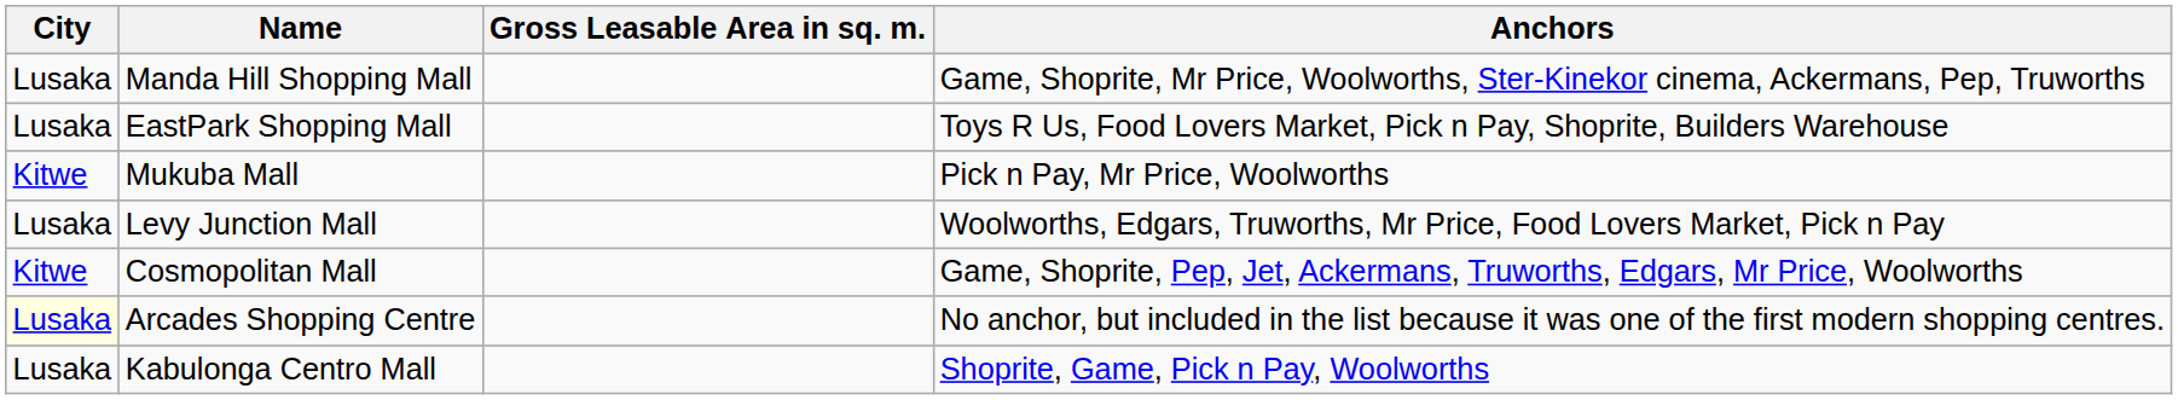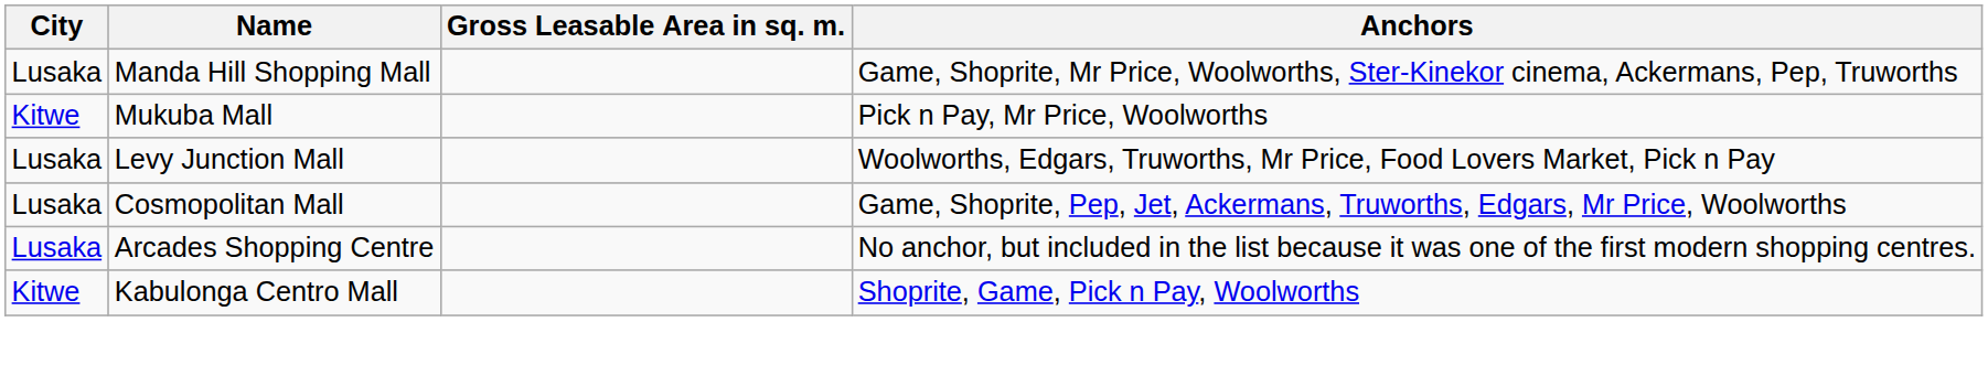- row: Lusaka | EastPark Shopping Mall | Toys R Us, Food Lovers Market, Pick n Pay, Shoprite, Builders Warehouse
Cosmopolitan Mall | City: Kitwe -> Lusaka
Arcades Shopping Centre | City: lightyellow background -> no background
Kabulonga Centro Mall | City: Lusaka -> Kitwe
